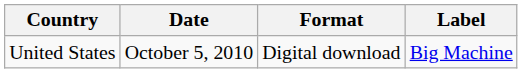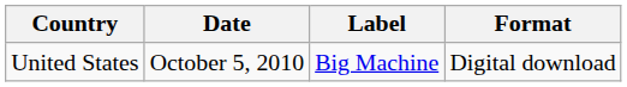columns swapped: Format <-> Label
